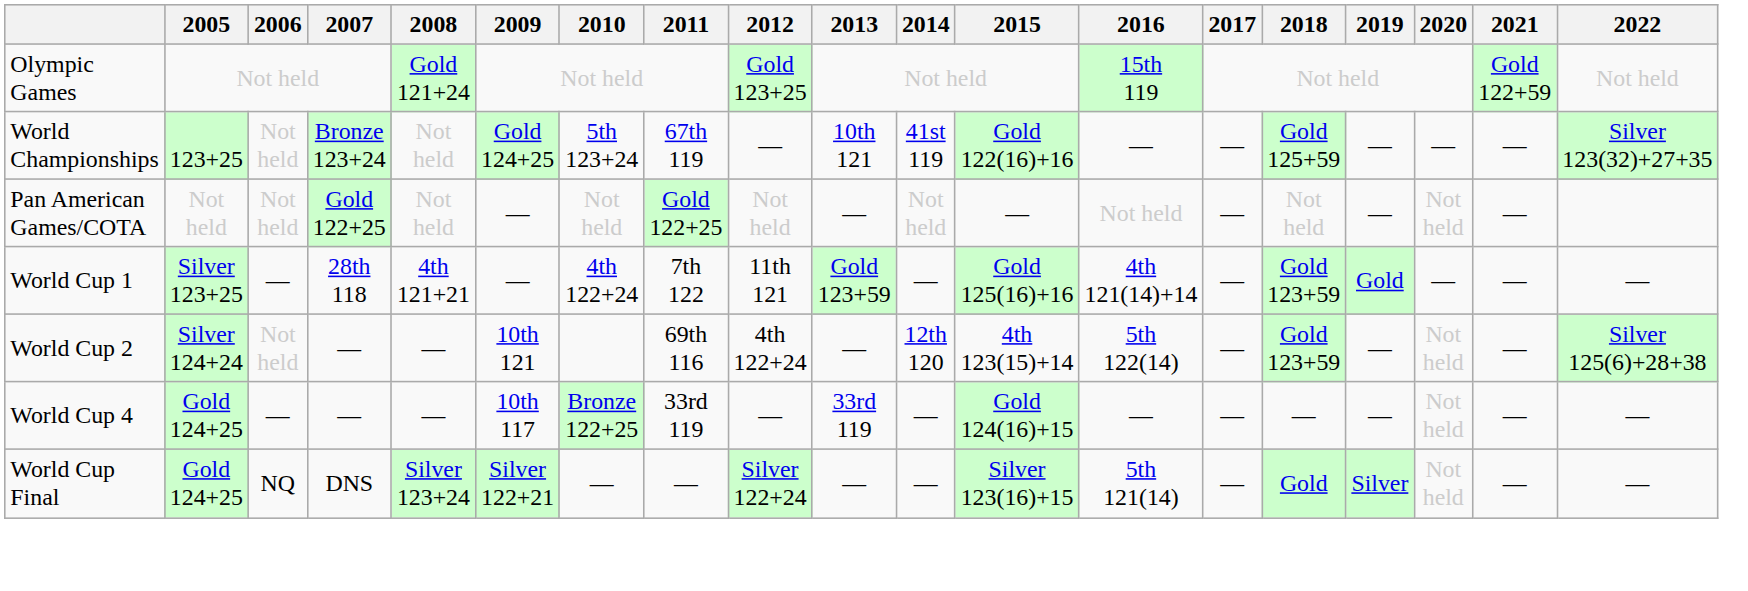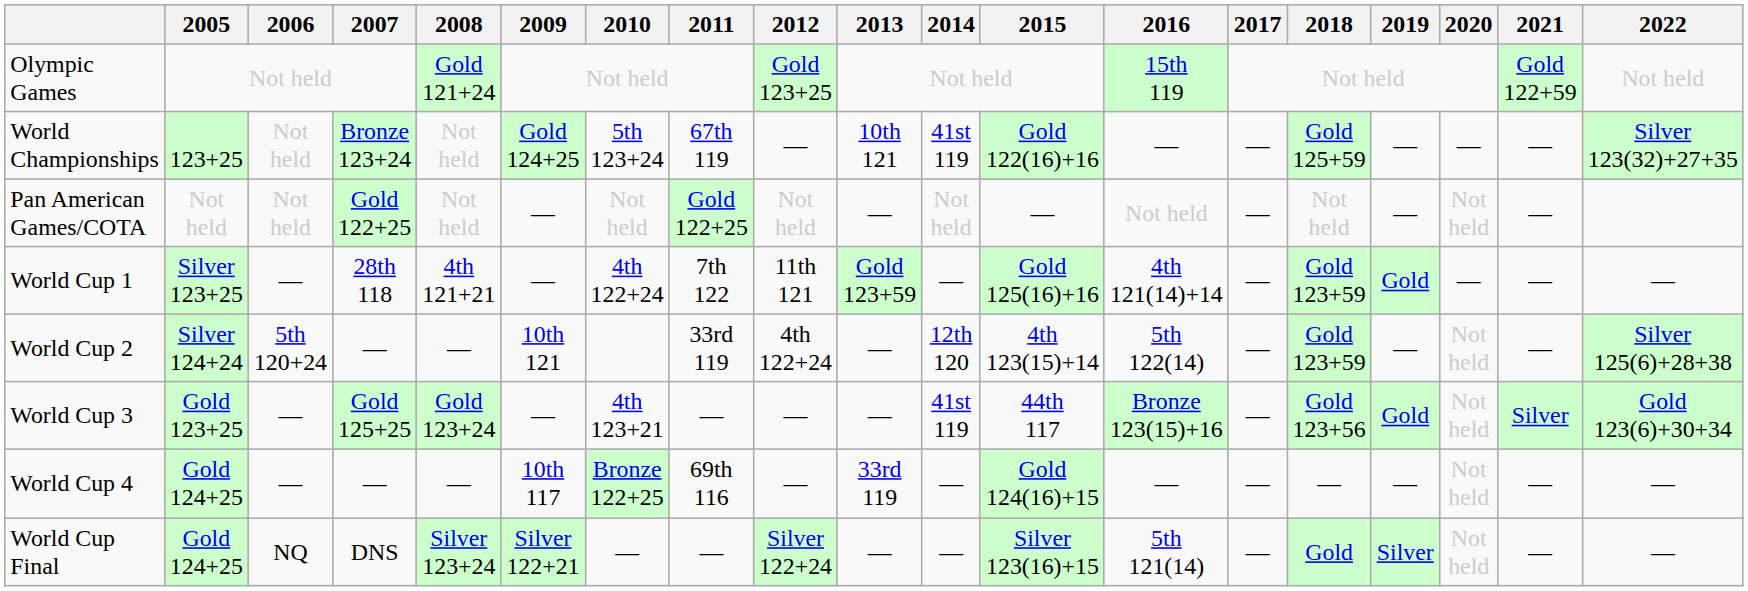World Cup 2 | 2006: Not held -> 5th 120+24
World Cup 2 | 2011: 69th 116 -> 33rd 119
+ row: World Cup 3 | Gold 123+25 | — | Gold 125+25 | Gold 123+24 | — | 4th 123+21 | — | — | — | 41st 119 | 44th 117 | Bronze 123(15)+16 | — | Gold 123+56 | Gold | Not held | Silver | Gold 123(6)+30+34
World Cup 4 | 2011: 33rd 119 -> 69th 116
